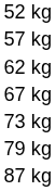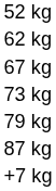- row: 57 kg
+ row: +7 kg
